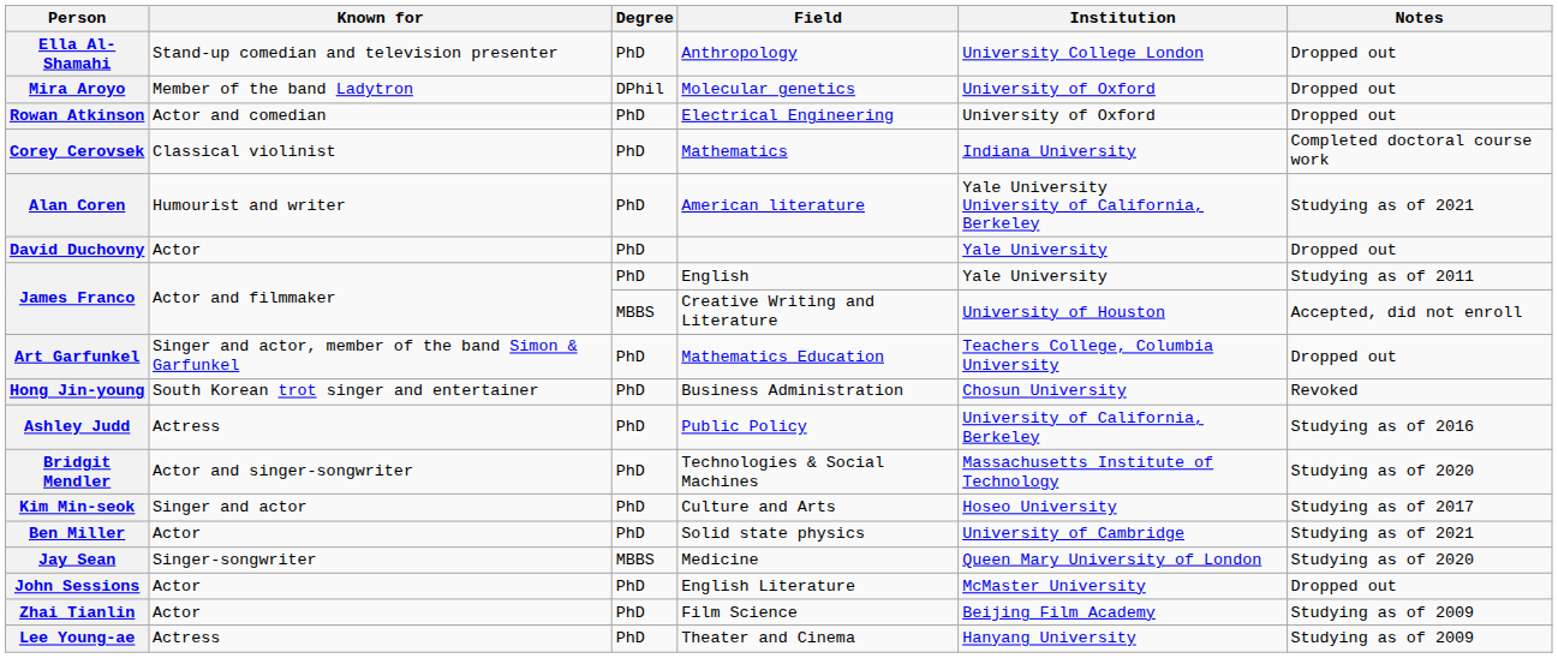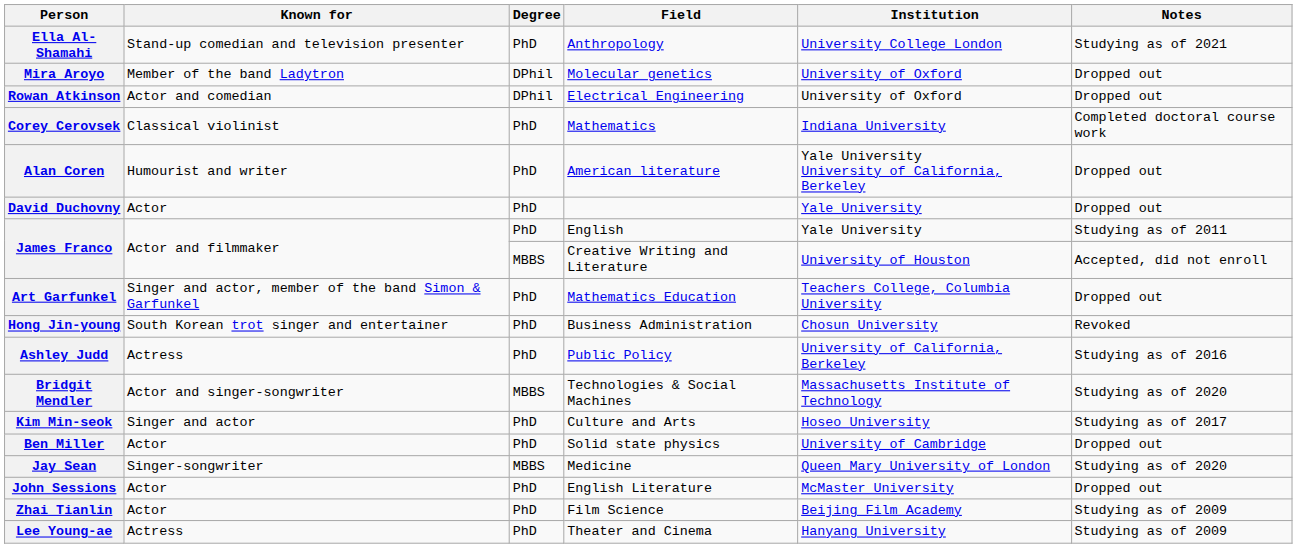Ella Al-Shamahi | Notes: Dropped out -> Studying as of 2021
Rowan Atkinson | Degree: PhD -> DPhil
Alan Coren | Notes: Studying as of 2021 -> Dropped out
Bridgit Mendler | Degree: PhD -> MBBS
Ben Miller | Notes: Studying as of 2021 -> Dropped out
